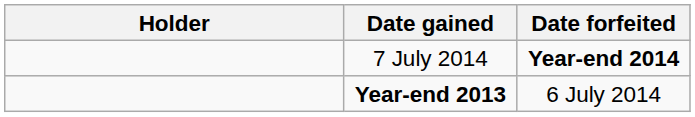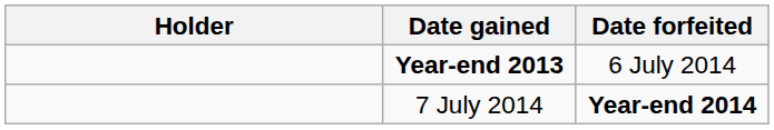rows swapped: Year-end 2013 <-> 7 July 2014
